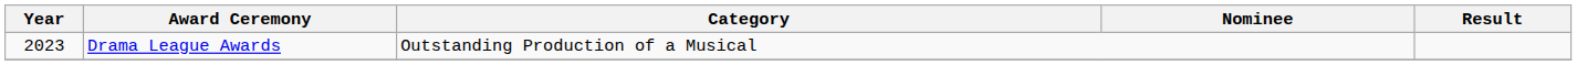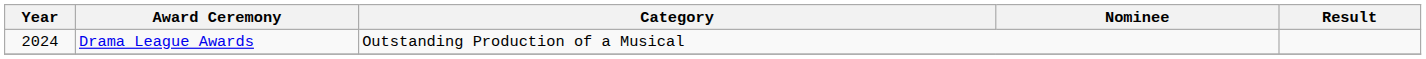Drama League Awards | Year: 2023 -> 2024
